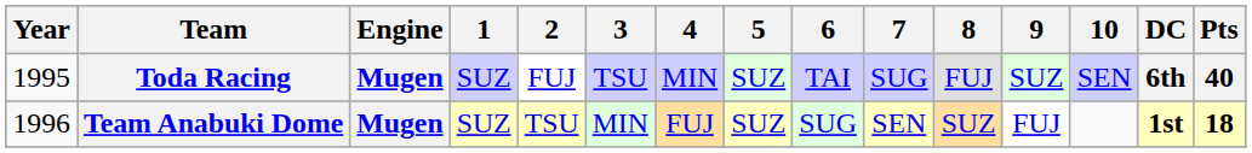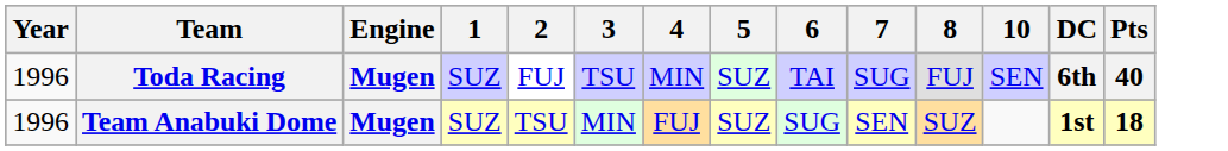- column: 9 | SUZ | FUJ
Toda Racing | Year: 1995 -> 1996
